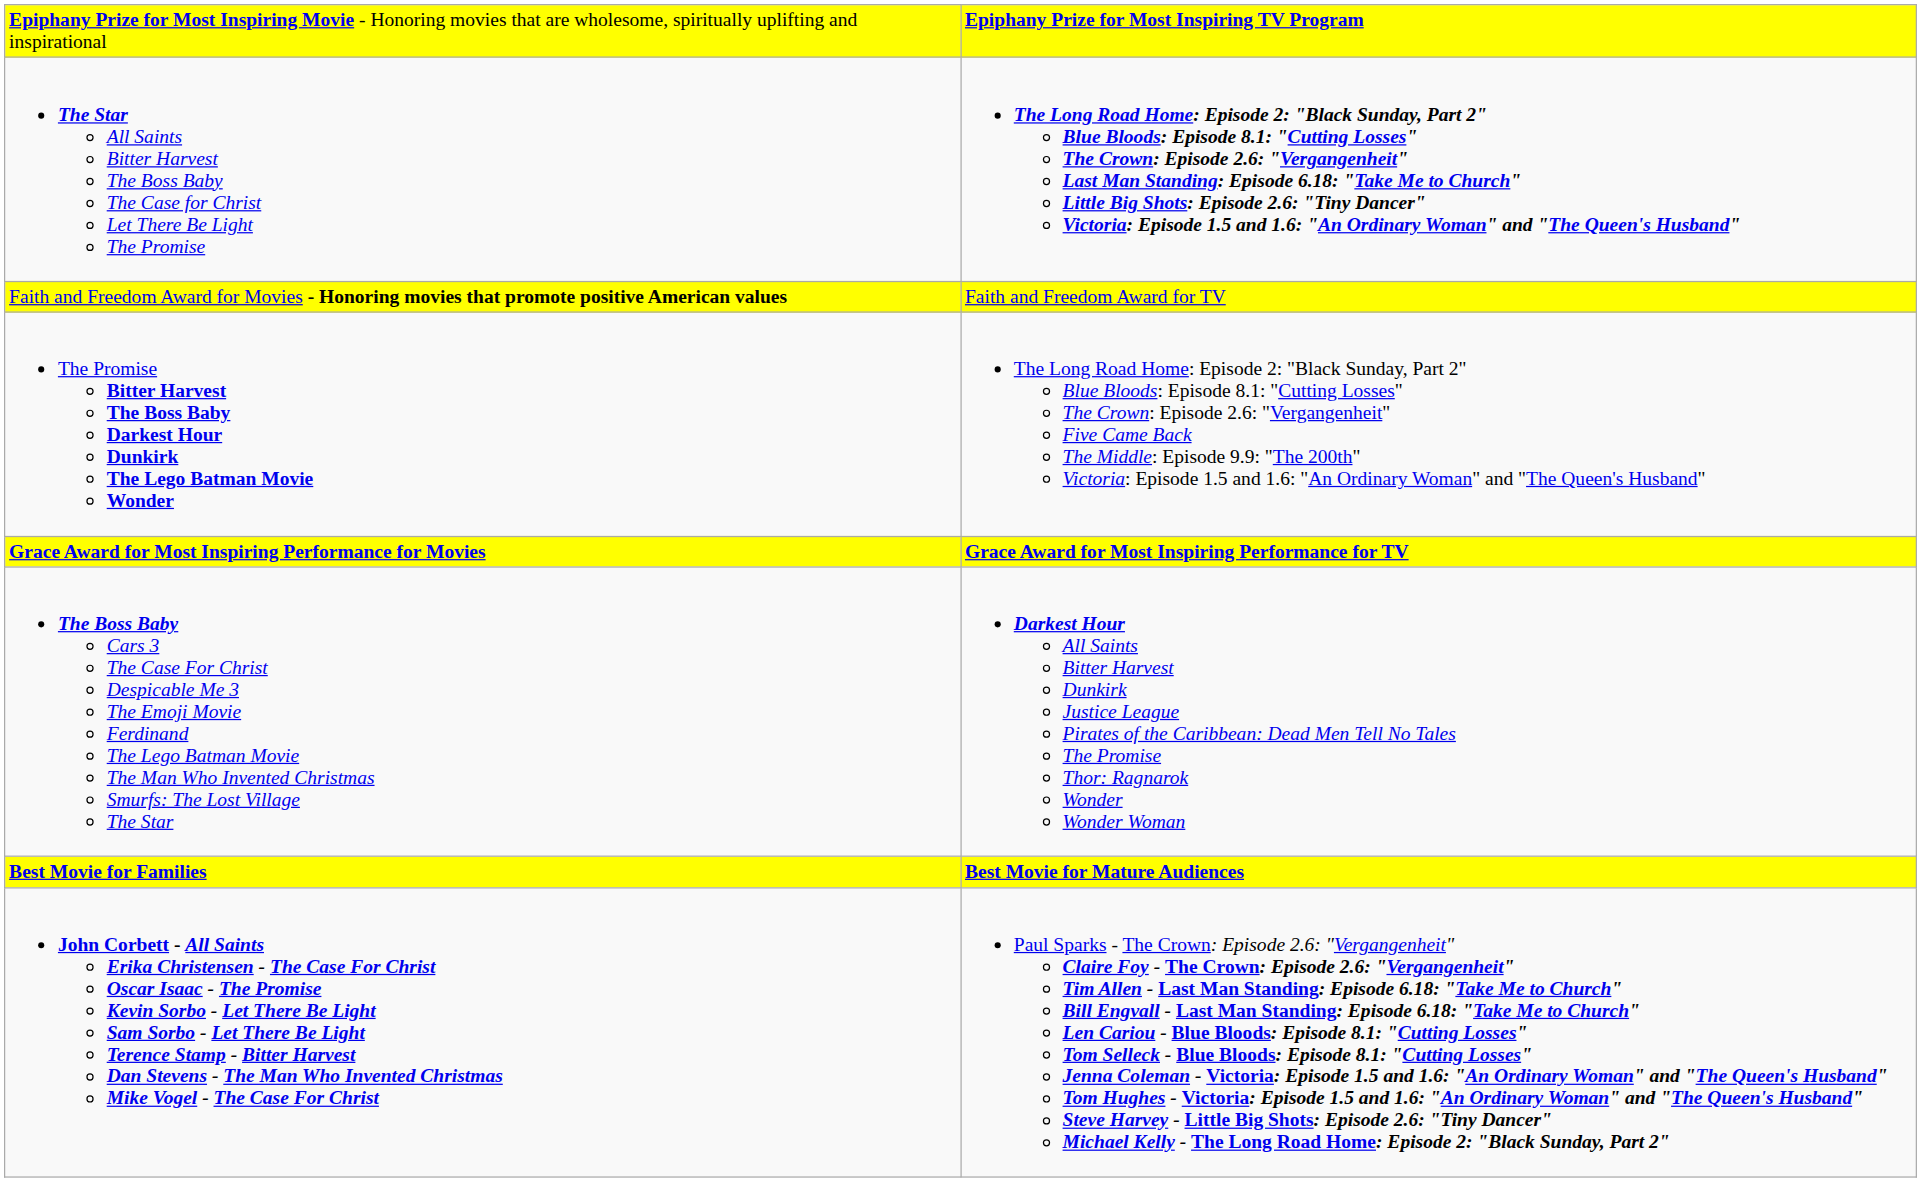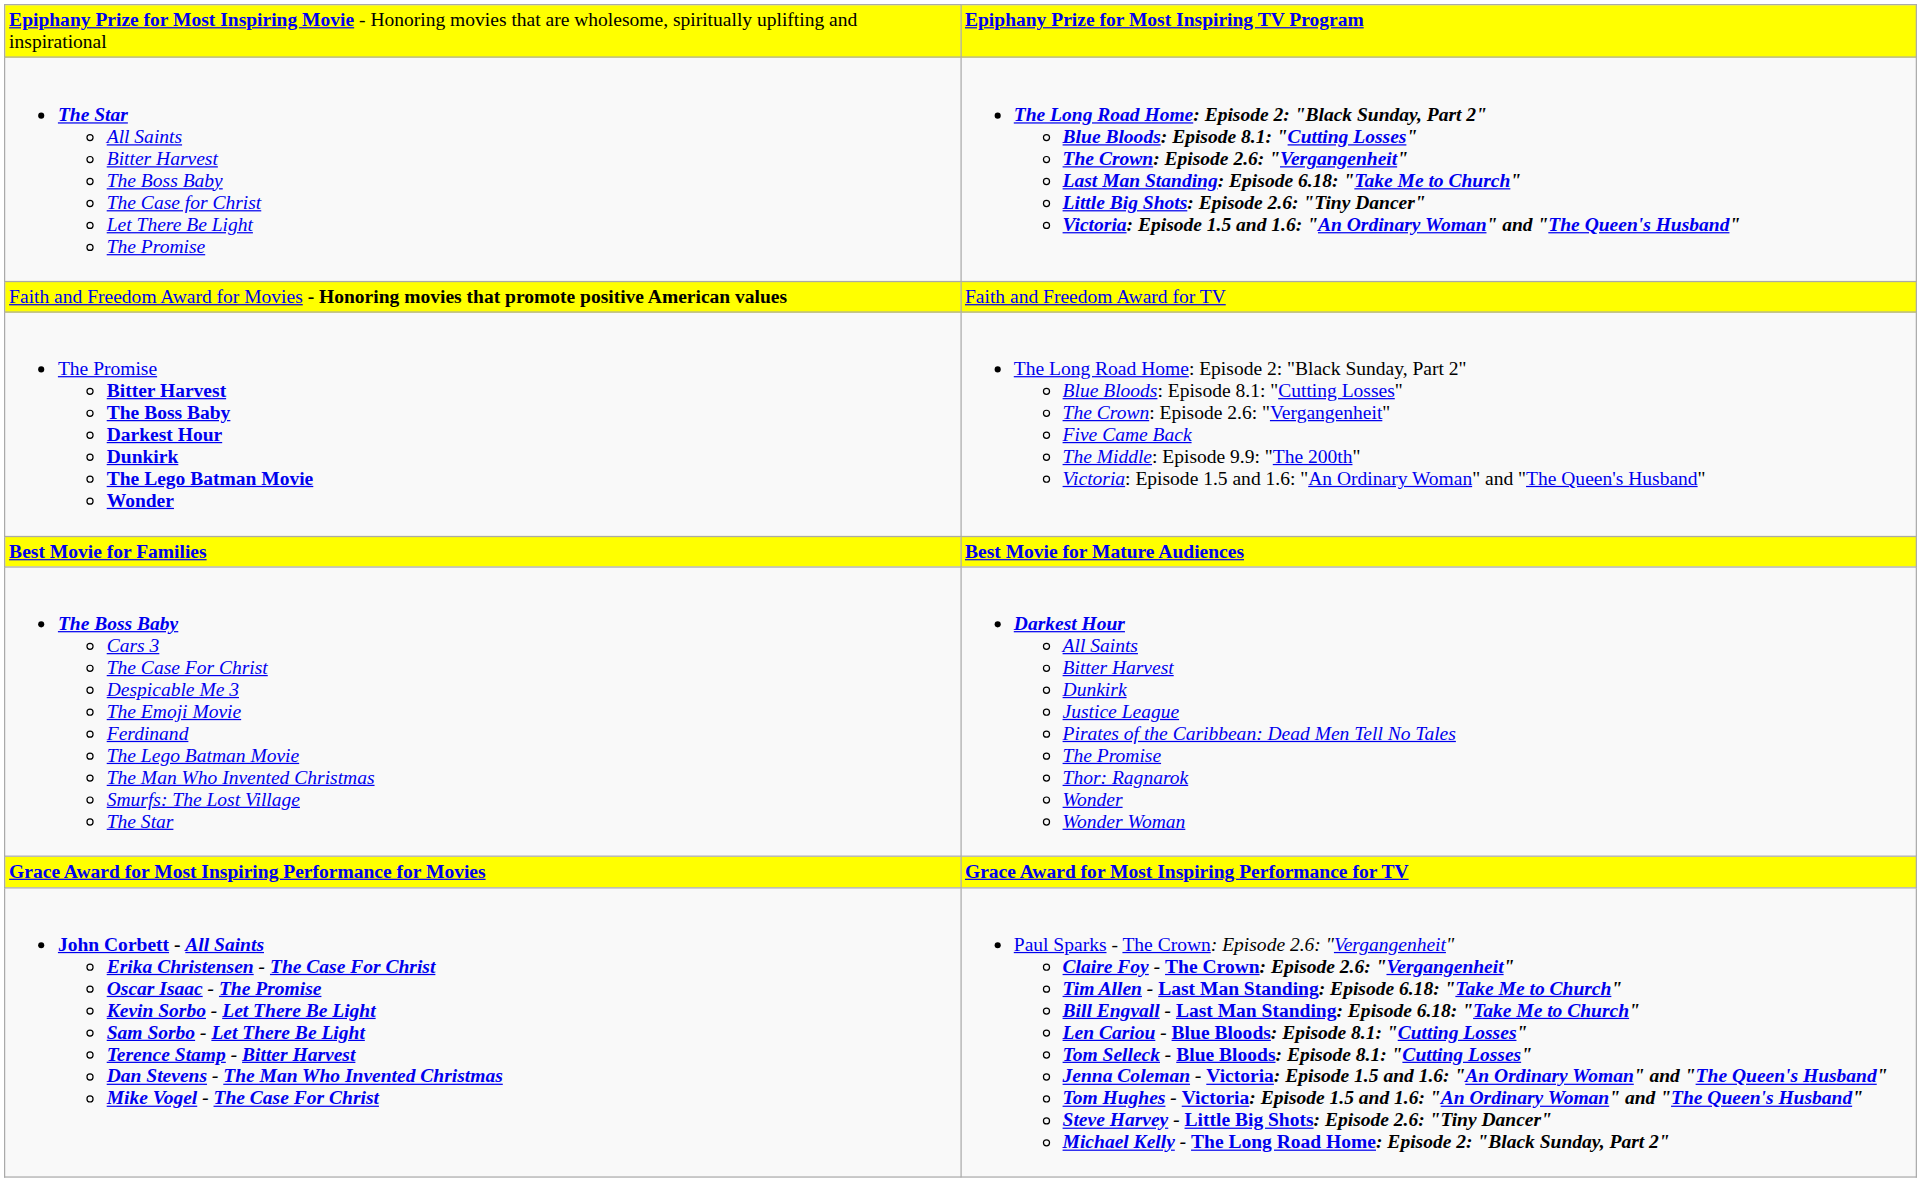rows swapped: Best Movie for Families <-> Grace Award for Most Inspiring Performance for Movies
